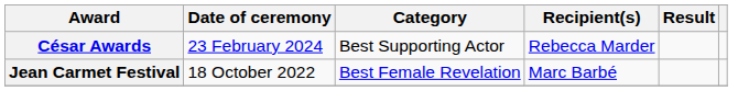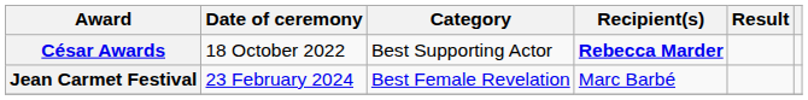César Awards | Date of ceremony: 23 February 2024 -> 18 October 2022
César Awards | Recipient(s): normal -> bold
Jean Carmet Festival | Date of ceremony: 18 October 2022 -> 23 February 2024
